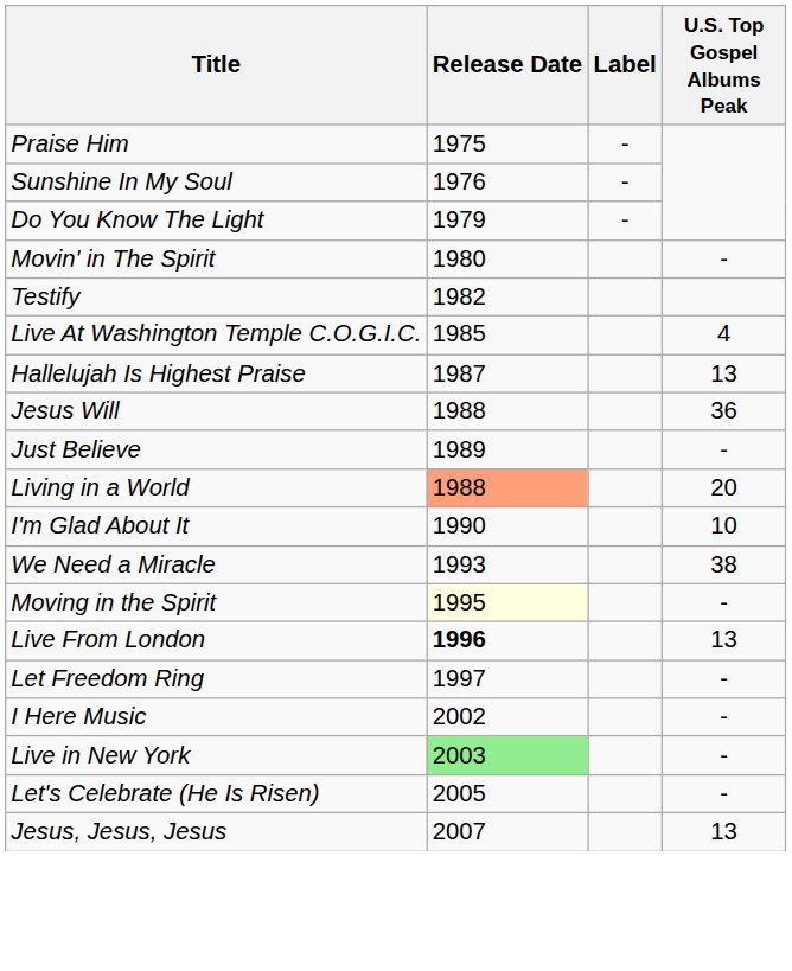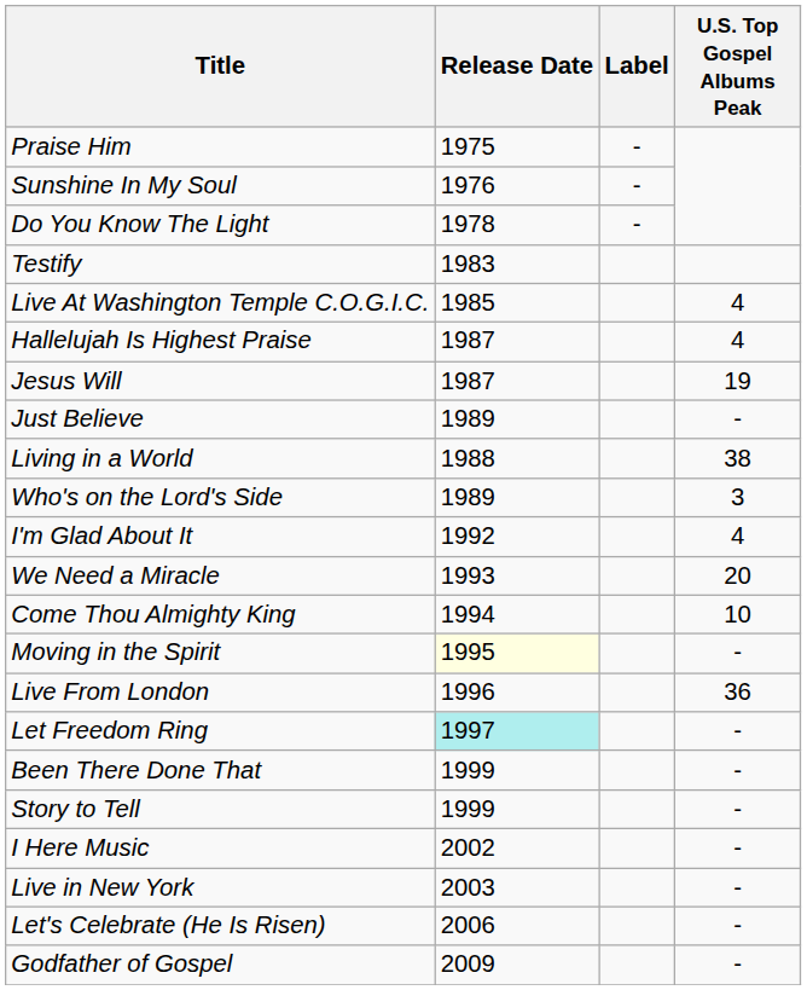Do You Know The Light | Release Date: 1979 -> 1978
- row: Movin' in The Spirit | 1980 | -
Testify | Release Date: 1982 -> 1983
Hallelujah Is Highest Praise | U.S. Top Gospel Albums Peak: 13 -> 4
Jesus Will | Release Date: 1988 -> 1987
Jesus Will | U.S. Top Gospel Albums Peak: 36 -> 19
Living in a World | Release Date: lightsalmon background -> no background
Living in a World | U.S. Top Gospel Albums Peak: 20 -> 38
+ row: Who's on the Lord's Side | 1989 | 3
I'm Glad About It | Release Date: 1990 -> 1992
I'm Glad About It | U.S. Top Gospel Albums Peak: 10 -> 4
We Need a Miracle | U.S. Top Gospel Albums Peak: 38 -> 20
+ row: Come Thou Almighty King | 1994 | 10
Live From London | Release Date: bold -> normal
Live From London | U.S. Top Gospel Albums Peak: 13 -> 36
Let Freedom Ring | Release Date: no background -> paleturquoise background
+ row: Been There Done That | 1999 | -
+ row: Story to Tell | 1999 | -
Live in New York | Release Date: lightgreen background -> no background
Let's Celebrate (He Is Risen) | Release Date: 2005 -> 2006
- row: Jesus, Jesus, Jesus | 2007 | 13
+ row: Godfather of Gospel | 2009 | -
